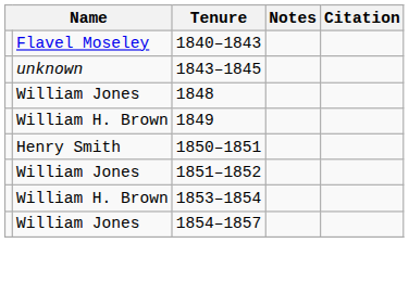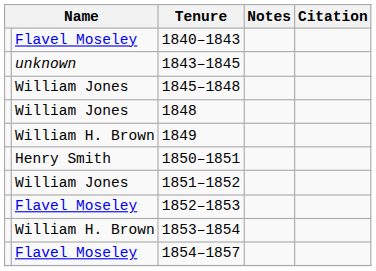+ row: William Jones | 1845–1848
+ row: Flavel Moseley | 1852–1853
1854–1857 | column 2: William Jones -> Flavel Moseley
